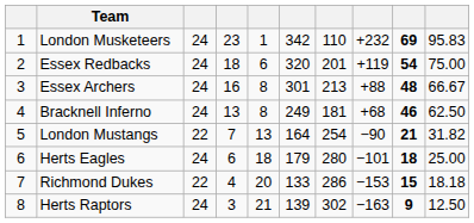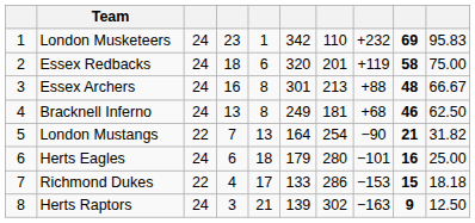Essex Redbacks | column 9: 54 -> 58
Herts Eagles | column 9: 18 -> 16
Richmond Dukes | column 5: 20 -> 17
